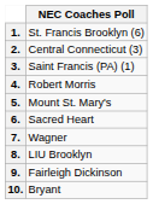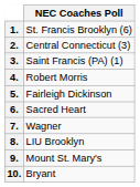5. | NEC Coaches Poll: Mount St. Mary's -> Fairleigh Dickinson
9. | NEC Coaches Poll: Fairleigh Dickinson -> Mount St. Mary's
